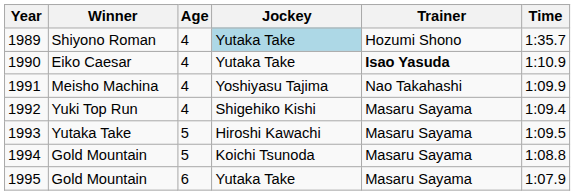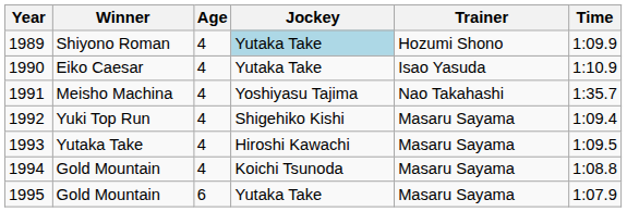1989 | Time: 1:35.7 -> 1:09.9
1990 | Trainer: bold -> normal
1991 | Time: 1:09.9 -> 1:35.7
1993 | Age: 5 -> 4
1994 | Age: 5 -> 4
